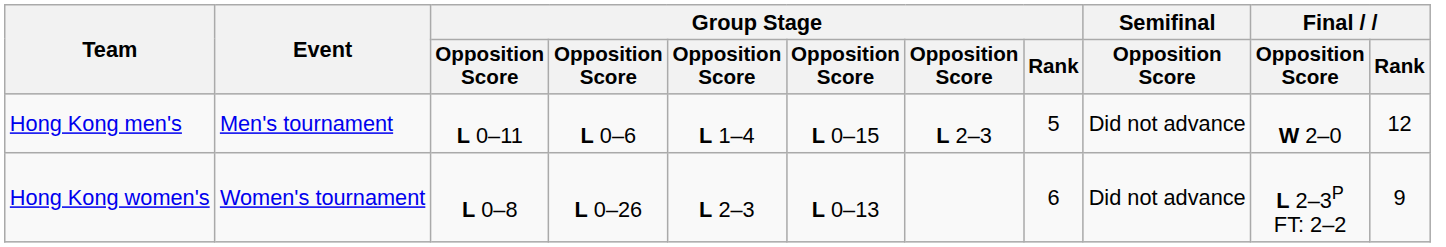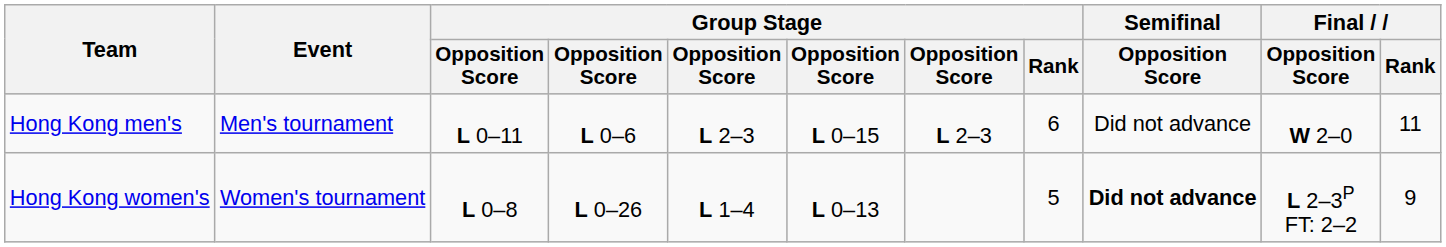Hong Kong men's | column 5: L 1–4 -> L 2–3
Hong Kong men's | Group Stage / Rank: 5 -> 6
Hong Kong men's | Final / Rank: 12 -> 11
Hong Kong women's | column 5: L 2–3 -> L 1–4
Hong Kong women's | Group Stage / Rank: 6 -> 5
Hong Kong women's | Semifinal / Opposition Score: normal -> bold
